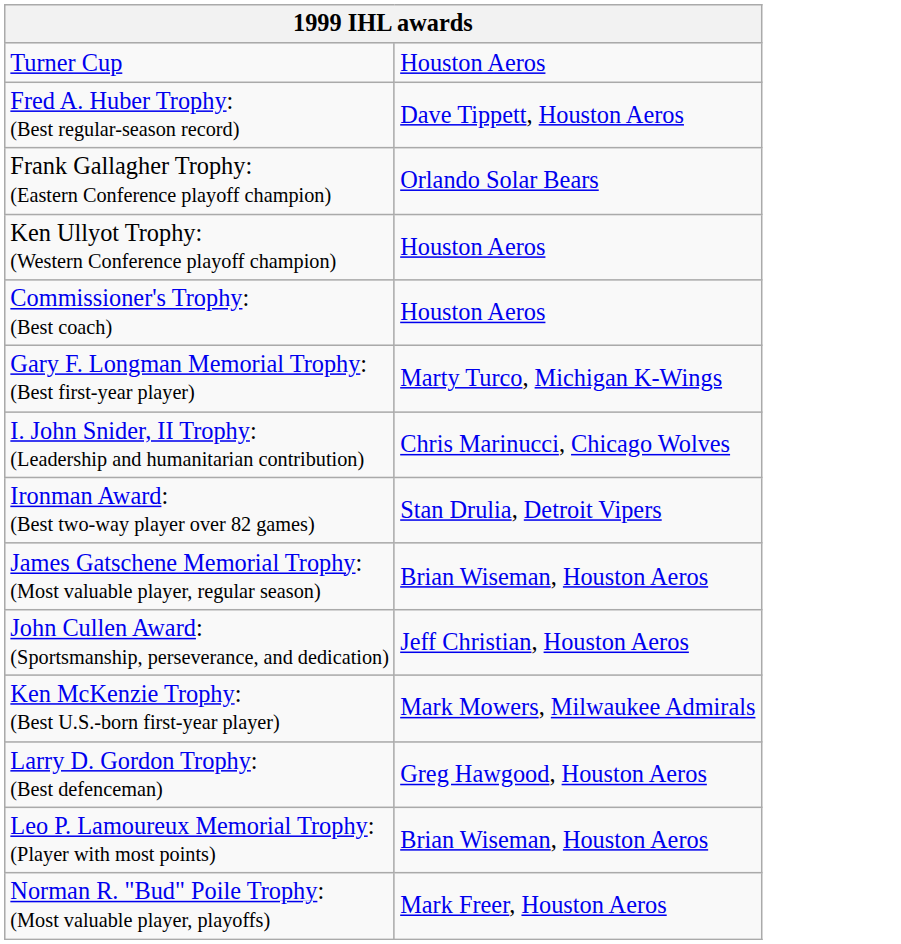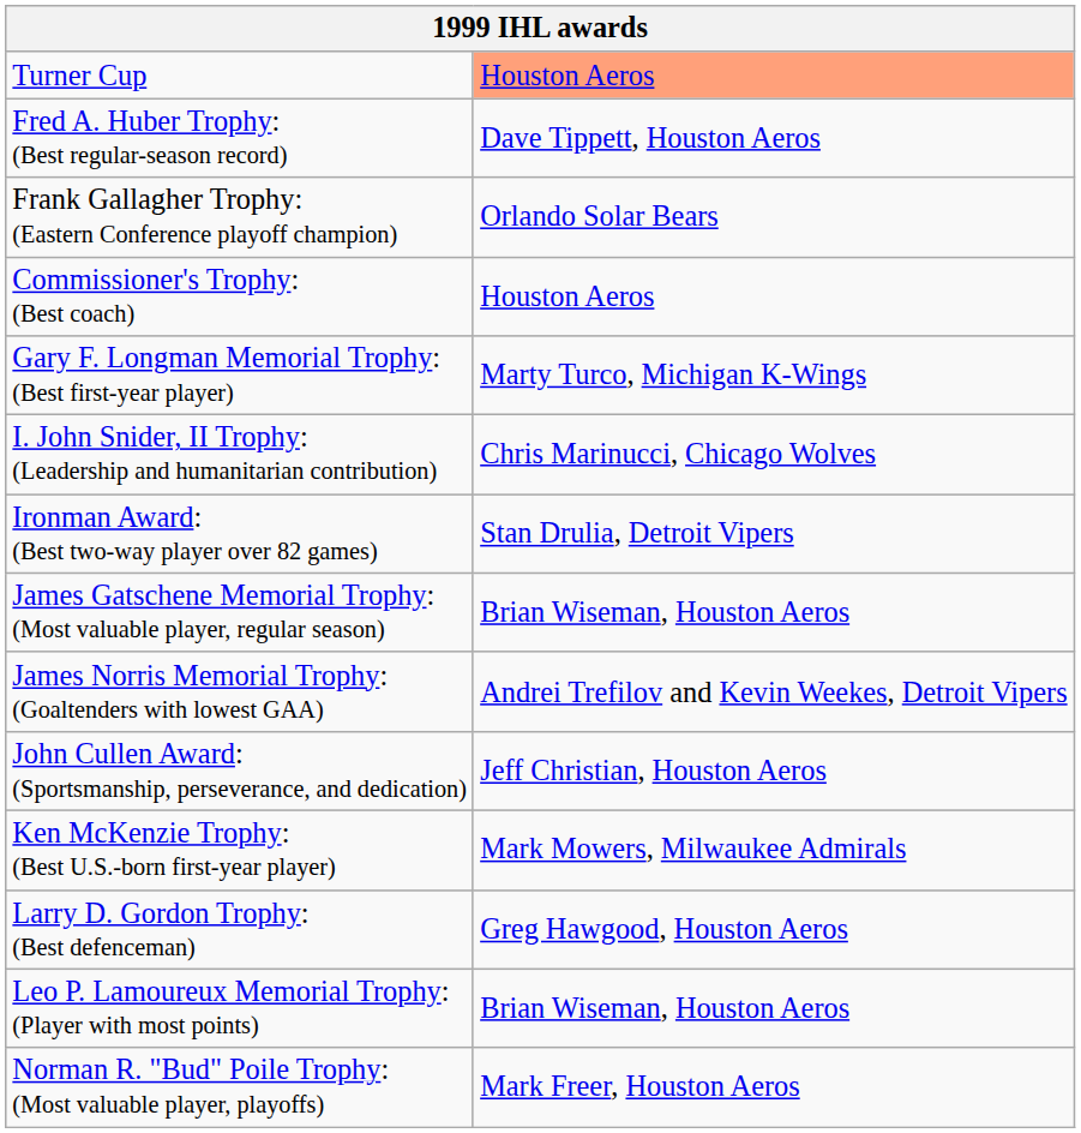Turner Cup | column 2: no background -> lightsalmon background
- row: Ken Ullyot Trophy: (Western Conference playoff champion) | Houston Aeros
+ row: James Norris Memorial Trophy: (Goaltenders with lowest GAA) | Andrei Trefilov and Kevin Weekes, Detroit Vipers
